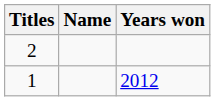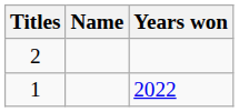1 | Years won: 2012 -> 2022
